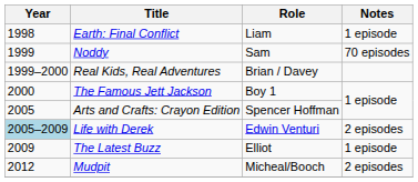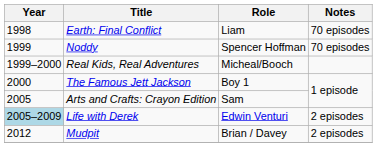Earth: Final Conflict | Notes: 1 episode -> 70 episodes
Noddy | Role: Sam -> Spencer Hoffman
Real Kids, Real Adventures | Role: Brian / Davey -> Micheal/Booch
Arts and Crafts: Crayon Edition | Role: Spencer Hoffman -> Sam
- row: 2009 | The Latest Buzz | Elliot | 1 episode
Mudpit | Role: Micheal/Booch -> Brian / Davey
